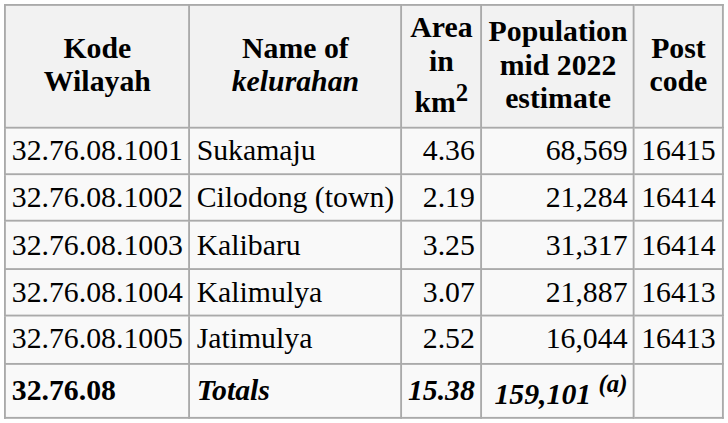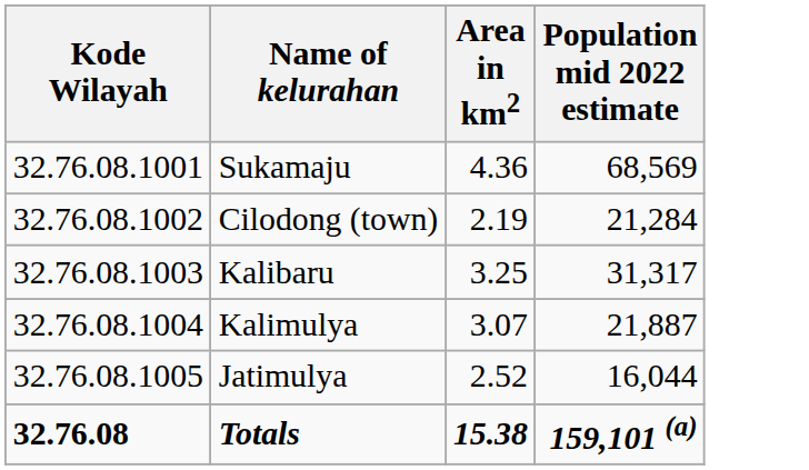- column: Post code | 16415 | 16414 | 16414 | 16413 | 16413
